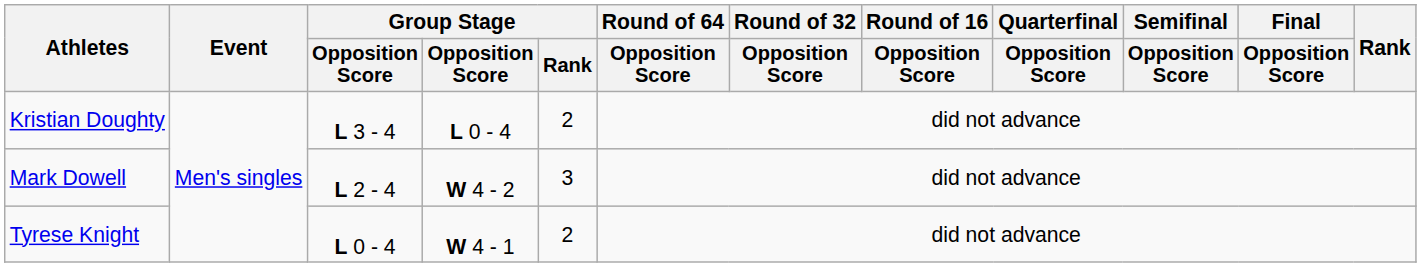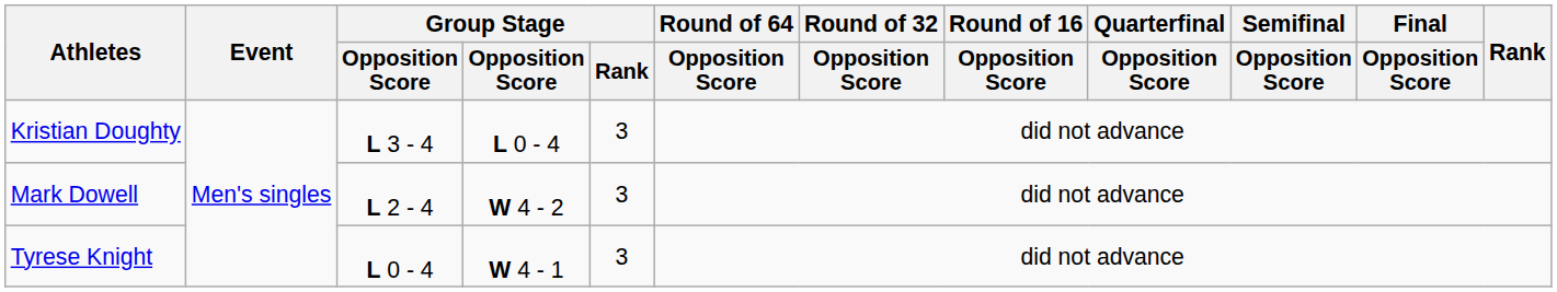Kristian Doughty | Group Stage / Rank: 2 -> 3
Tyrese Knight | Group Stage / Rank: 2 -> 3
